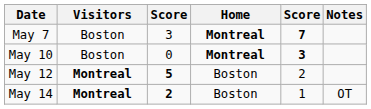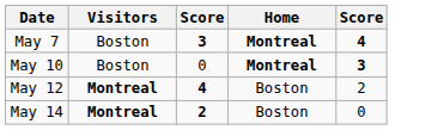- column: Notes | OT
May 7 | column 3: normal -> bold
May 7 | column 5: 7 -> 4
May 12 | column 3: 5 -> 4
May 14 | column 5: 1 -> 0
